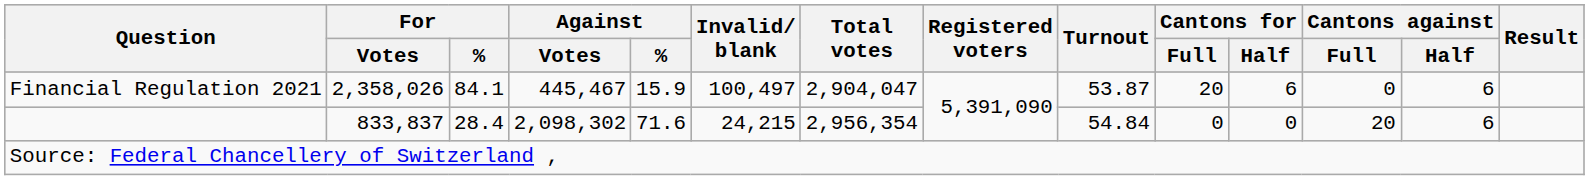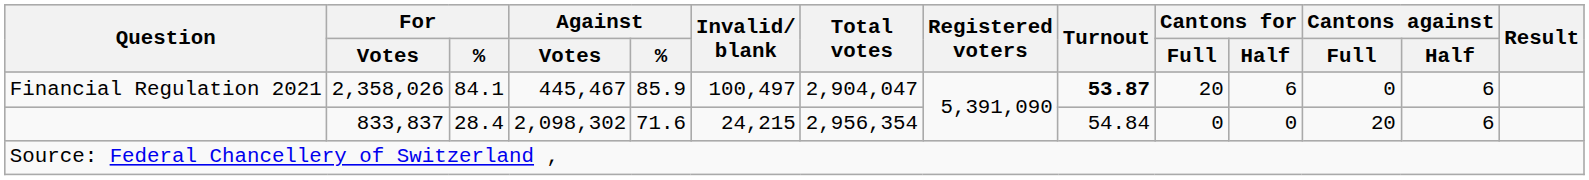Financial Regulation 2021 | Against / %: 15.9 -> 85.9
Financial Regulation 2021 | Turnout: normal -> bold
